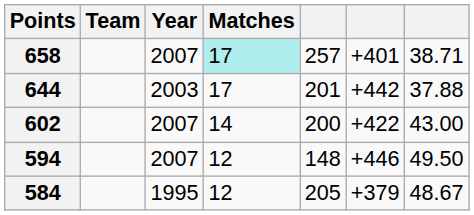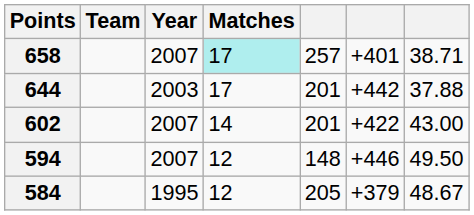602 | column 5: 200 -> 201
